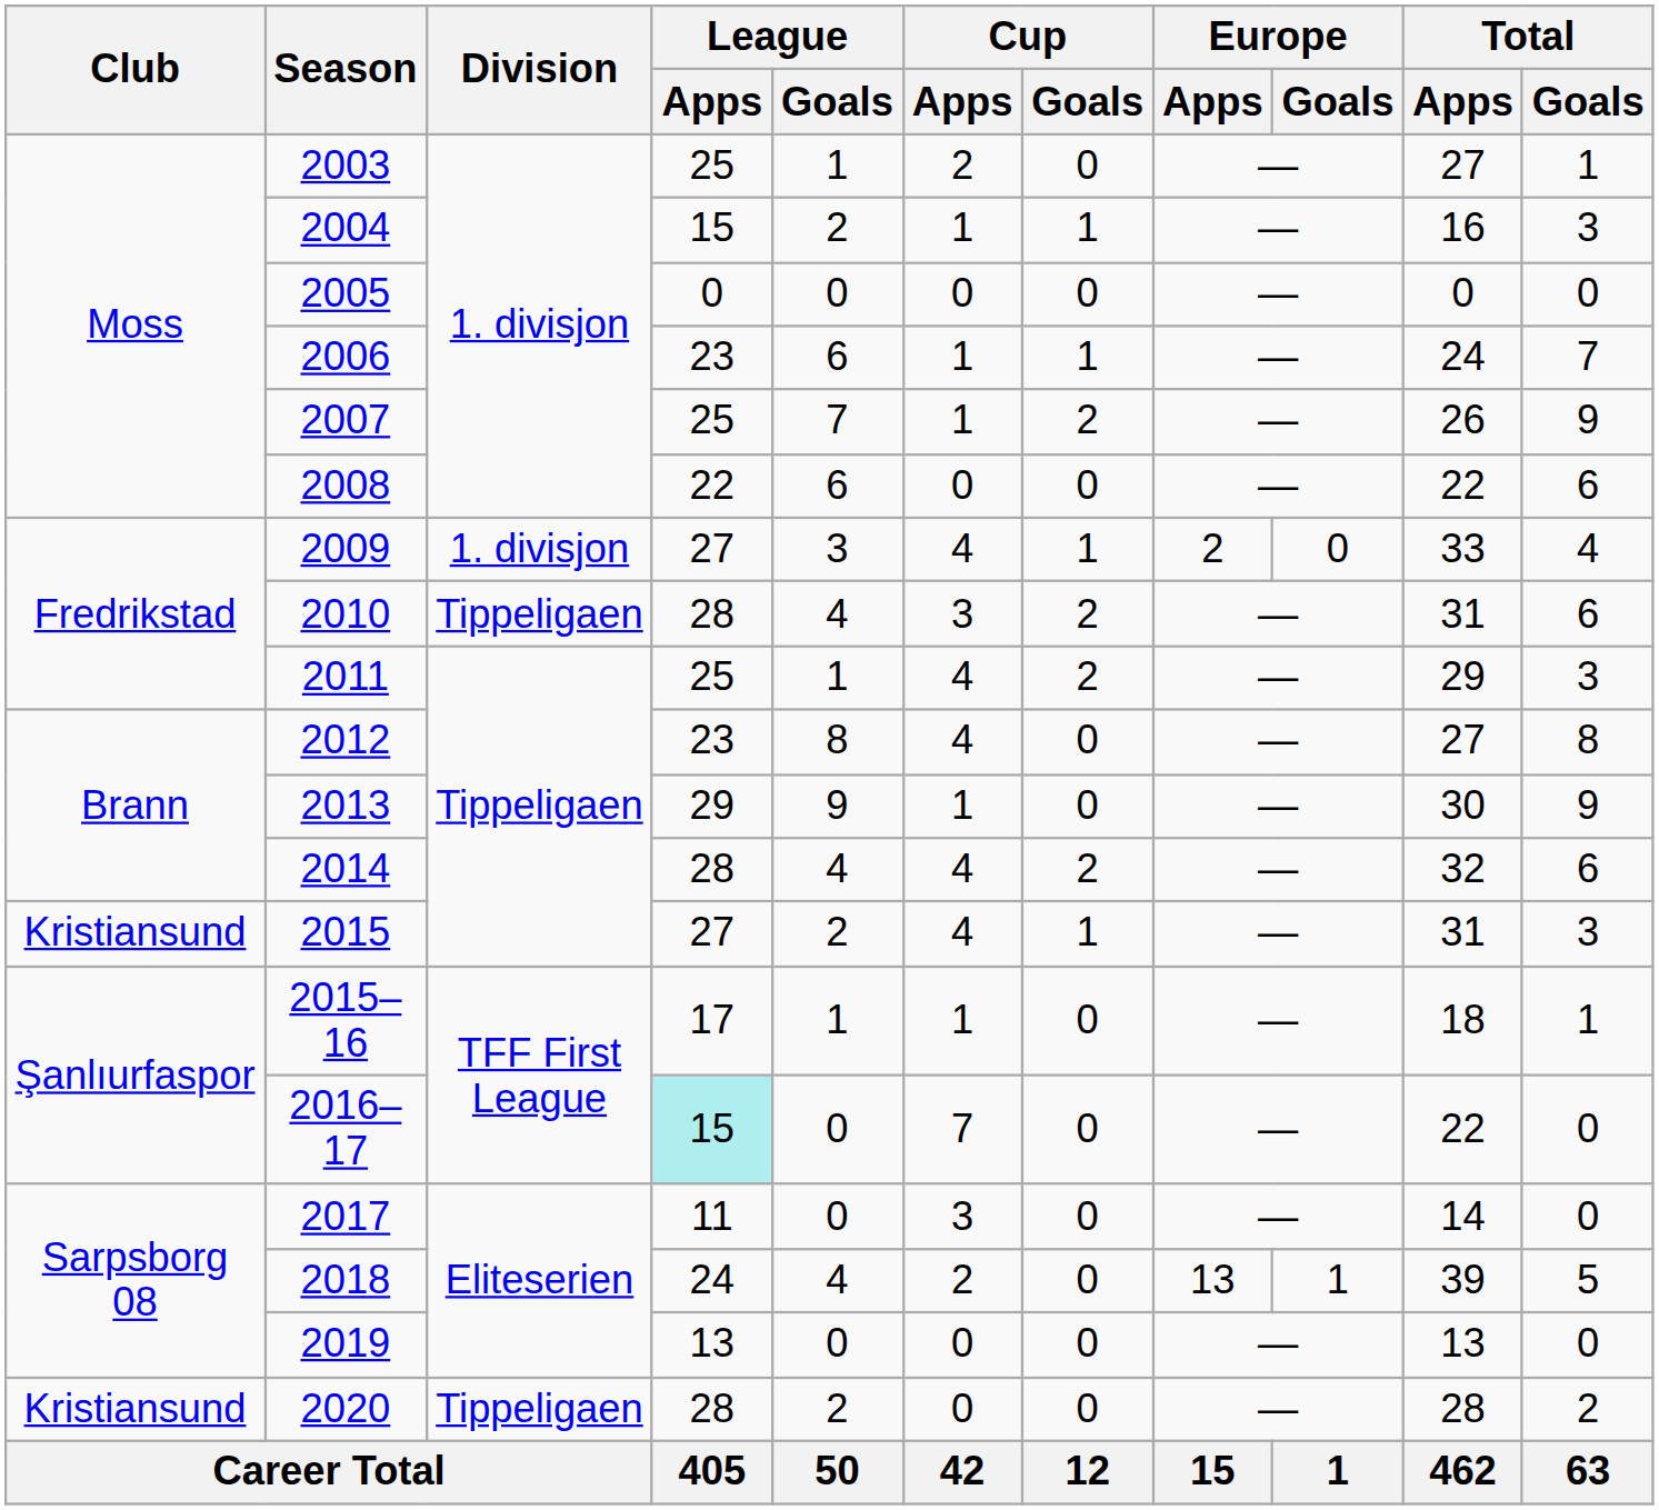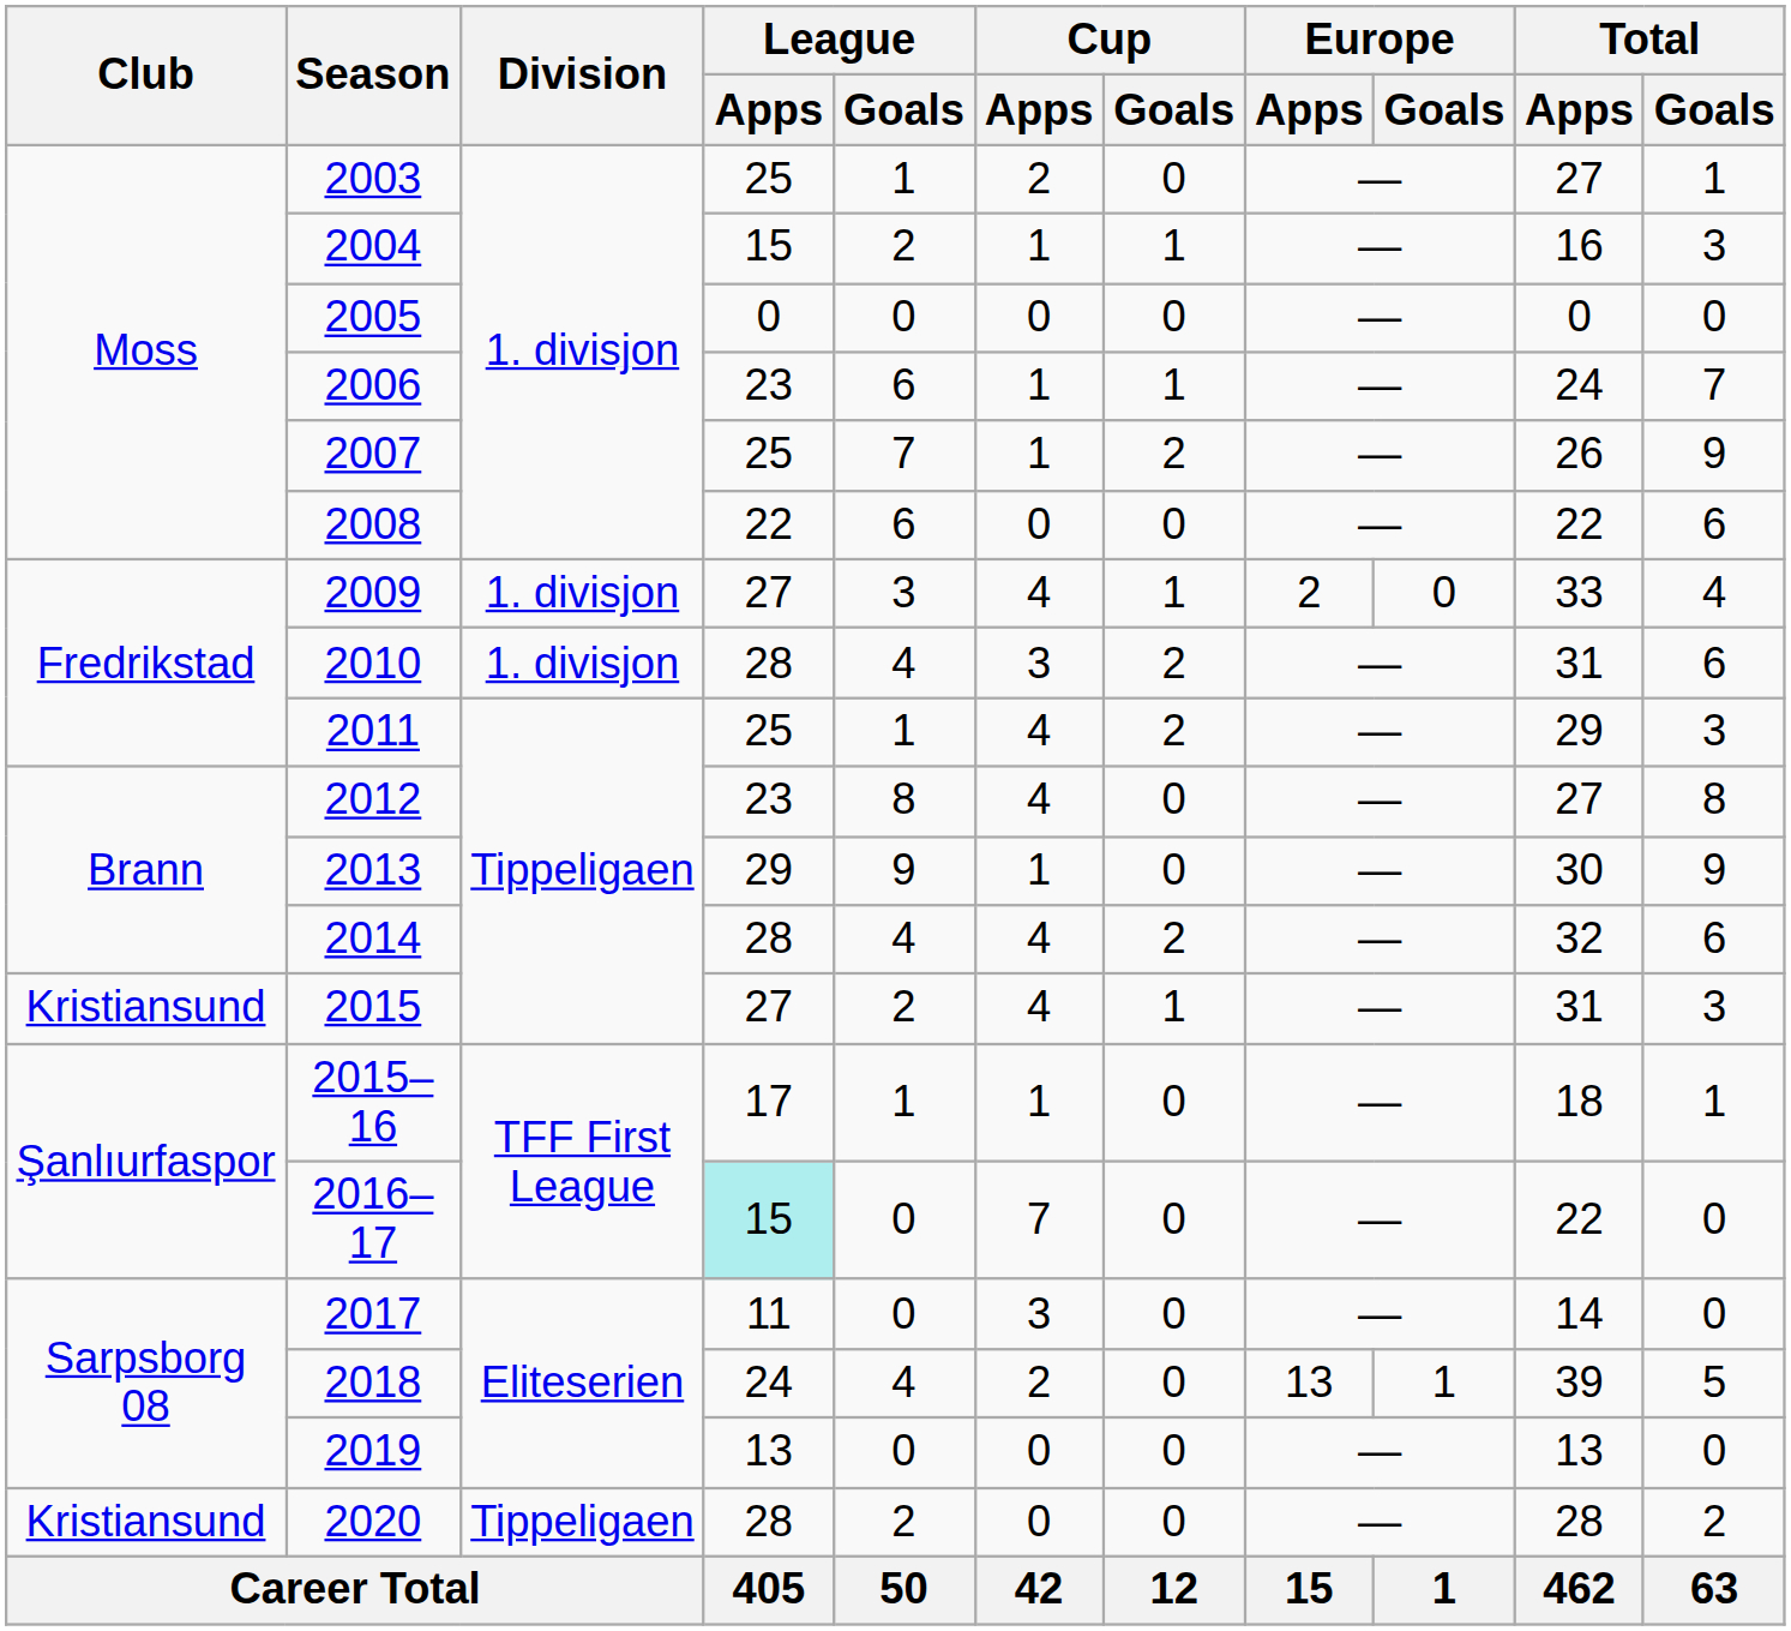2010 | Division: Tippeligaen -> 1. divisjon
